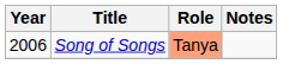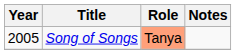Song of Songs | Year: 2006 -> 2005
